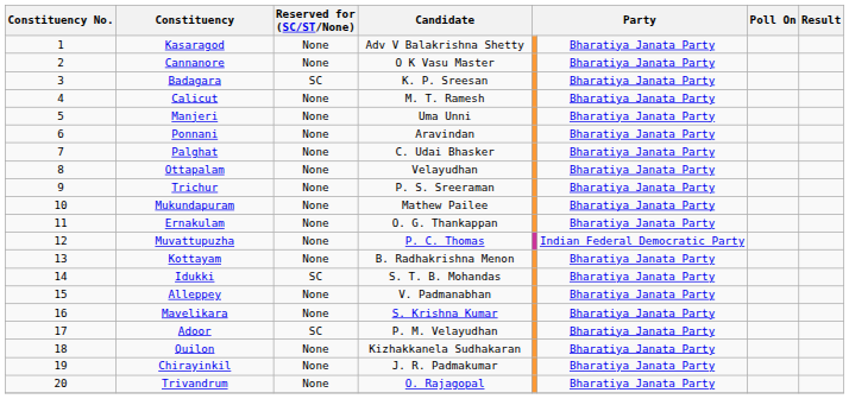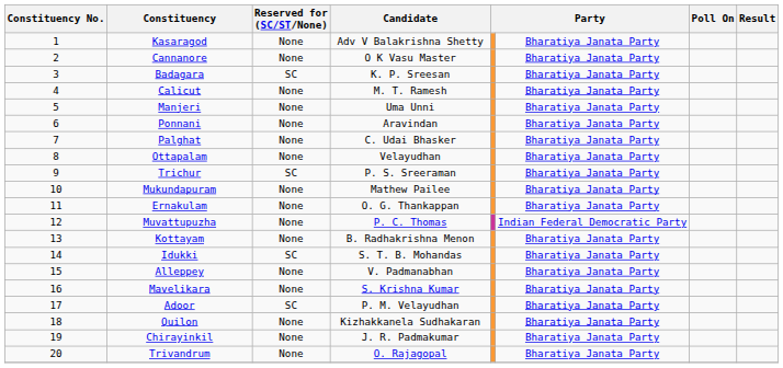Trichur | Reserved for (SC/ST/None): None -> SC
